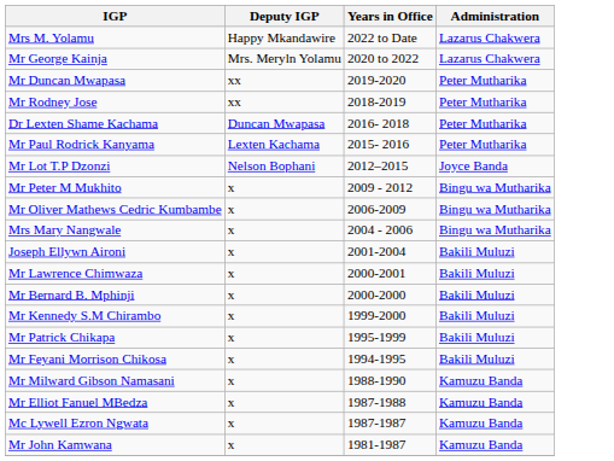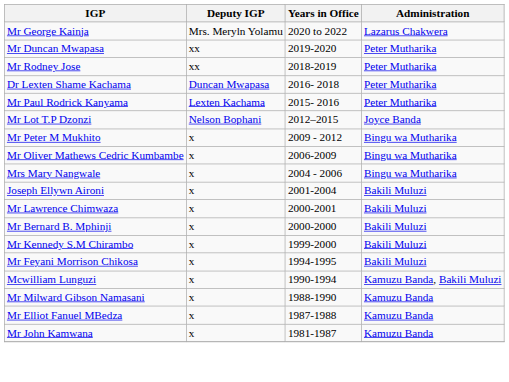- row: Mrs M. Yolamu | Happy Mkandawire | 2022 to Date | Lazarus Chakwera
- row: Mr Patrick Chikapa | x | 1995-1999 | Bakili Muluzi
+ row: Mcwilliam Lunguzi | x | 1990-1994 | Kamuzu Banda, Bakili Muluzi
- row: Mc Lywell Ezron Ngwata | x | 1987-1987 | Kamuzu Banda
